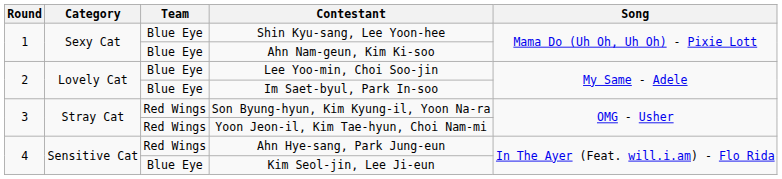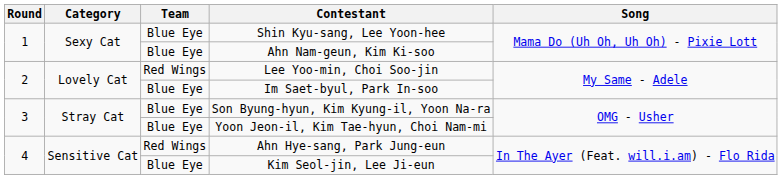Lee Yoo-min, Choi Soo-jin | Team: Blue Eye -> Red Wings
Son Byung-hyun, Kim Kyung-il, Yoon Na-ra | Team: Red Wings -> Blue Eye
Yoon Jeon-il, Kim Tae-hyun, Choi Nam-mi | Team: Red Wings -> Blue Eye
